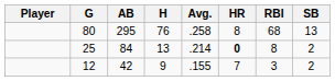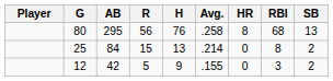+ column: R | 56 | 15 | 5
25 | HR: bold -> normal
12 | HR: 7 -> 0
